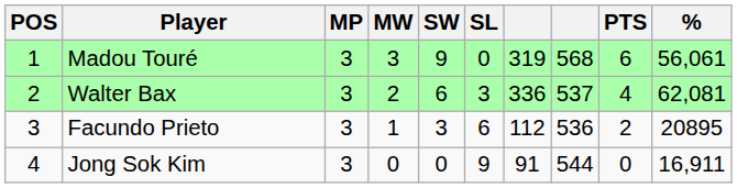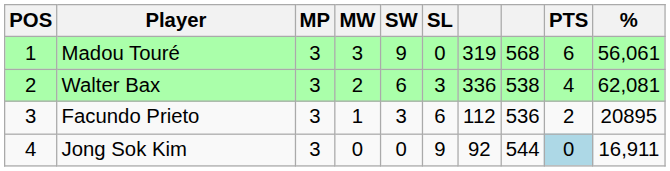Walter Bax | column 8: 537 -> 538
Jong Sok Kim | column 7: 91 -> 92
Jong Sok Kim | PTS: no background -> lightblue background
